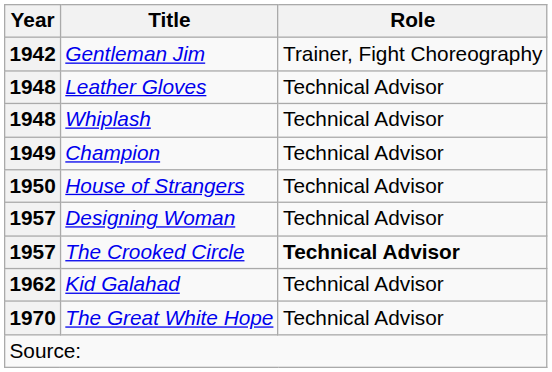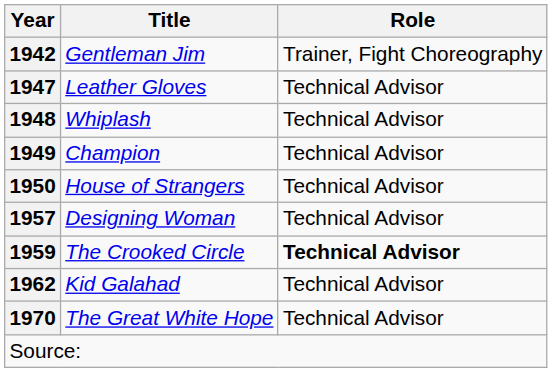Leather Gloves | Year: 1948 -> 1947
The Crooked Circle | Year: 1957 -> 1959
